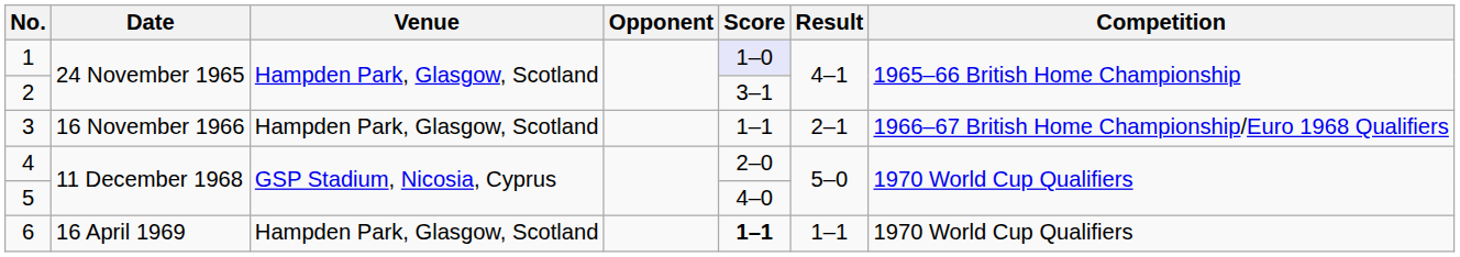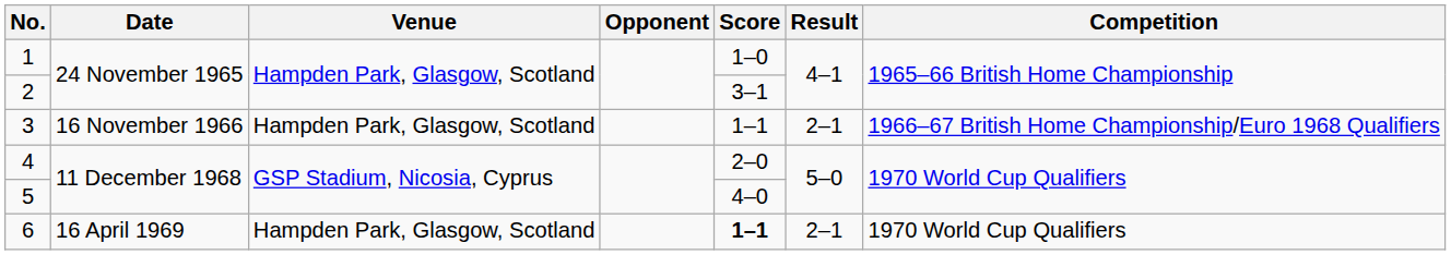1 | Score: lavender background -> no background
6 | Result: 1–1 -> 2–1
